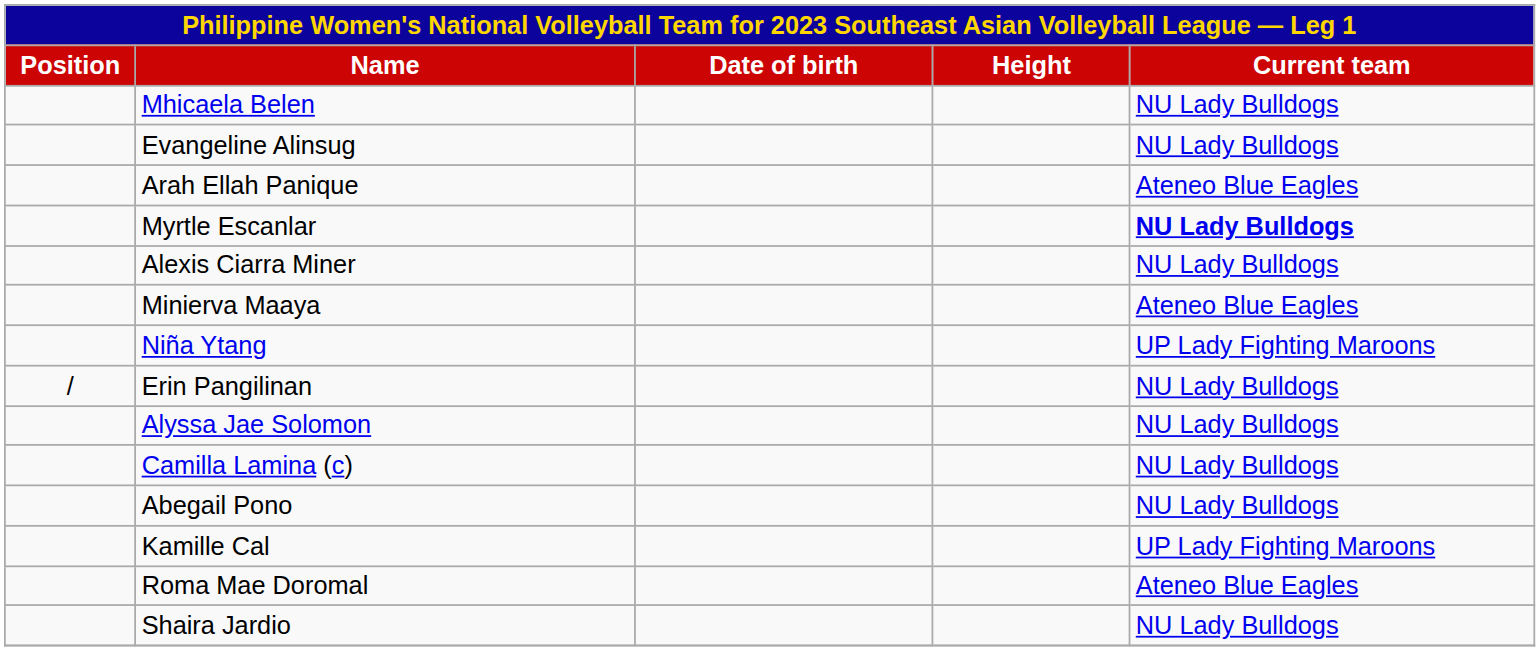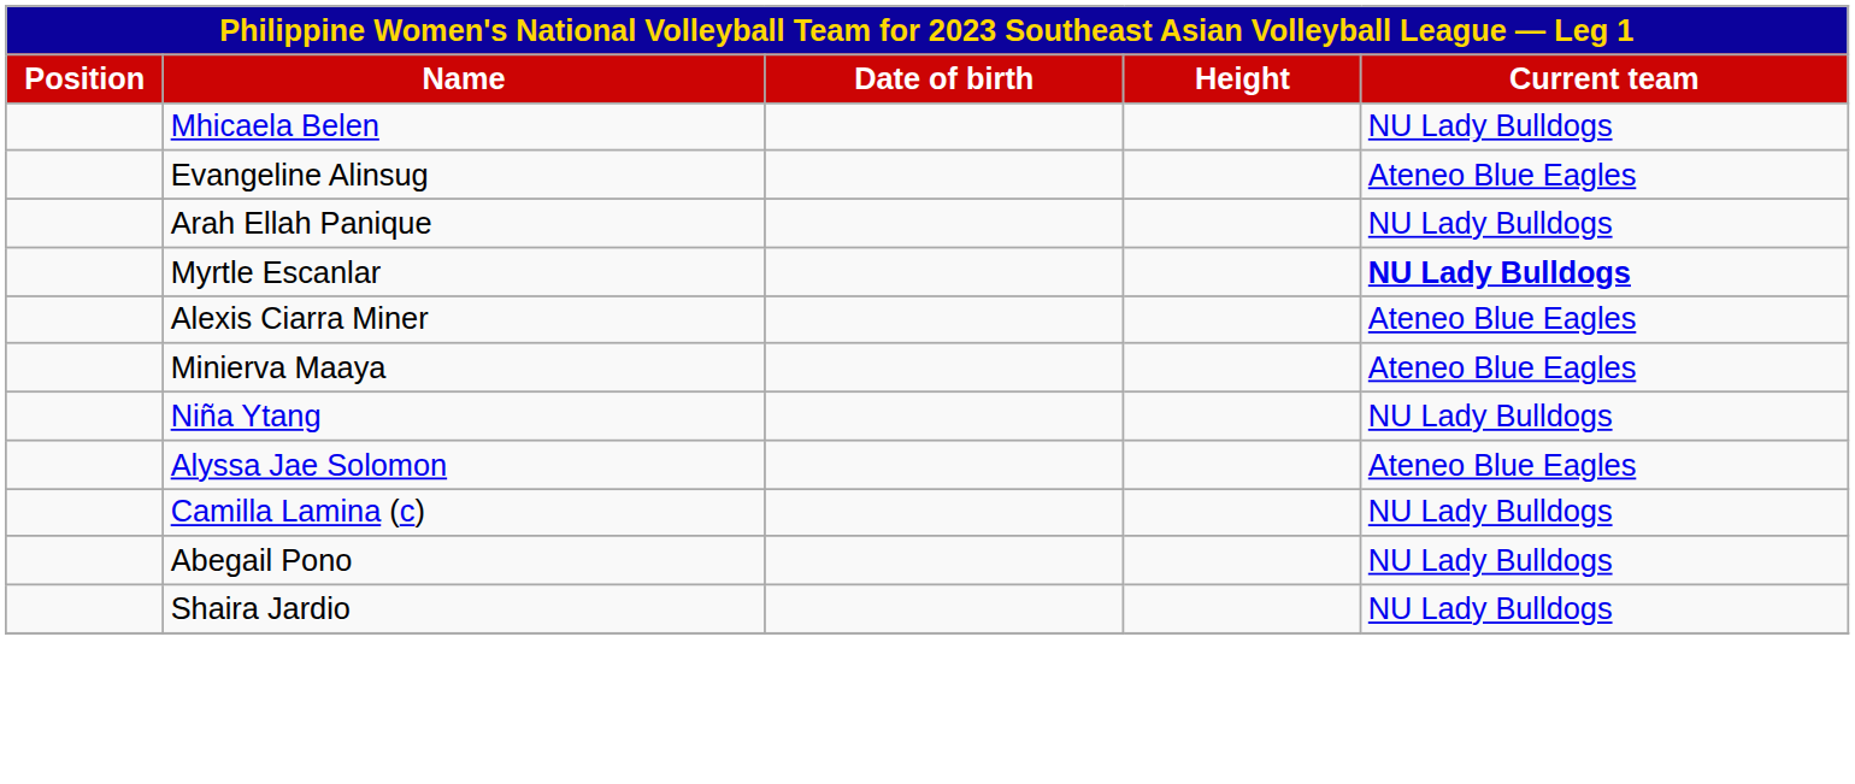Evangeline Alinsug | Current team: NU Lady Bulldogs -> Ateneo Blue Eagles
Arah Ellah Panique | Current team: Ateneo Blue Eagles -> NU Lady Bulldogs
Alexis Ciarra Miner | Current team: NU Lady Bulldogs -> Ateneo Blue Eagles
Niña Ytang | Current team: UP Lady Fighting Maroons -> NU Lady Bulldogs
- row: / | Erin Pangilinan | NU Lady Bulldogs
Alyssa Jae Solomon | Current team: NU Lady Bulldogs -> Ateneo Blue Eagles
- row: Kamille Cal | UP Lady Fighting Maroons
- row: Roma Mae Doromal | Ateneo Blue Eagles
